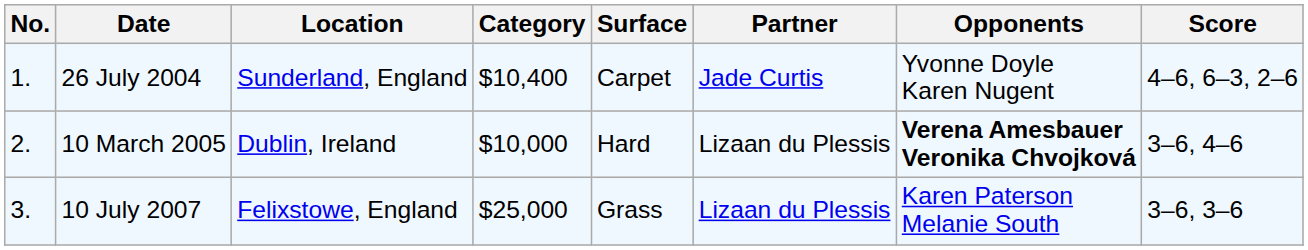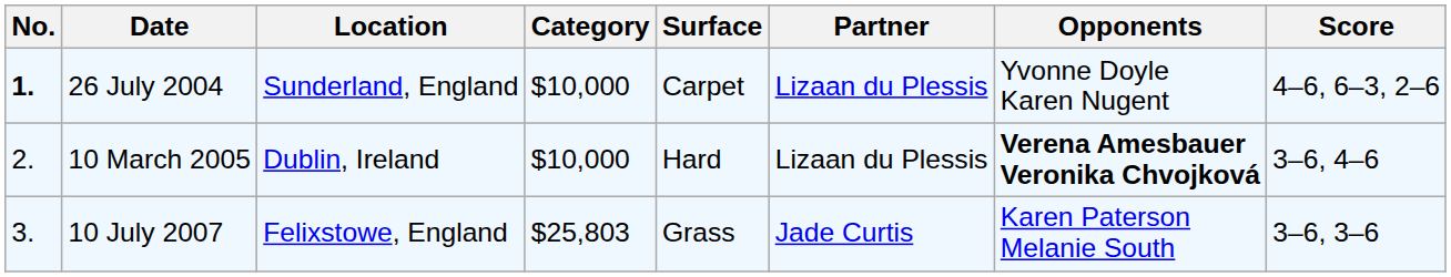26 July 2004 | No.: normal -> bold
26 July 2004 | Category: $10,400 -> $10,000
26 July 2004 | Partner: Jade Curtis -> Lizaan du Plessis
10 July 2007 | Category: $25,000 -> $25,803
10 July 2007 | Partner: Lizaan du Plessis -> Jade Curtis
